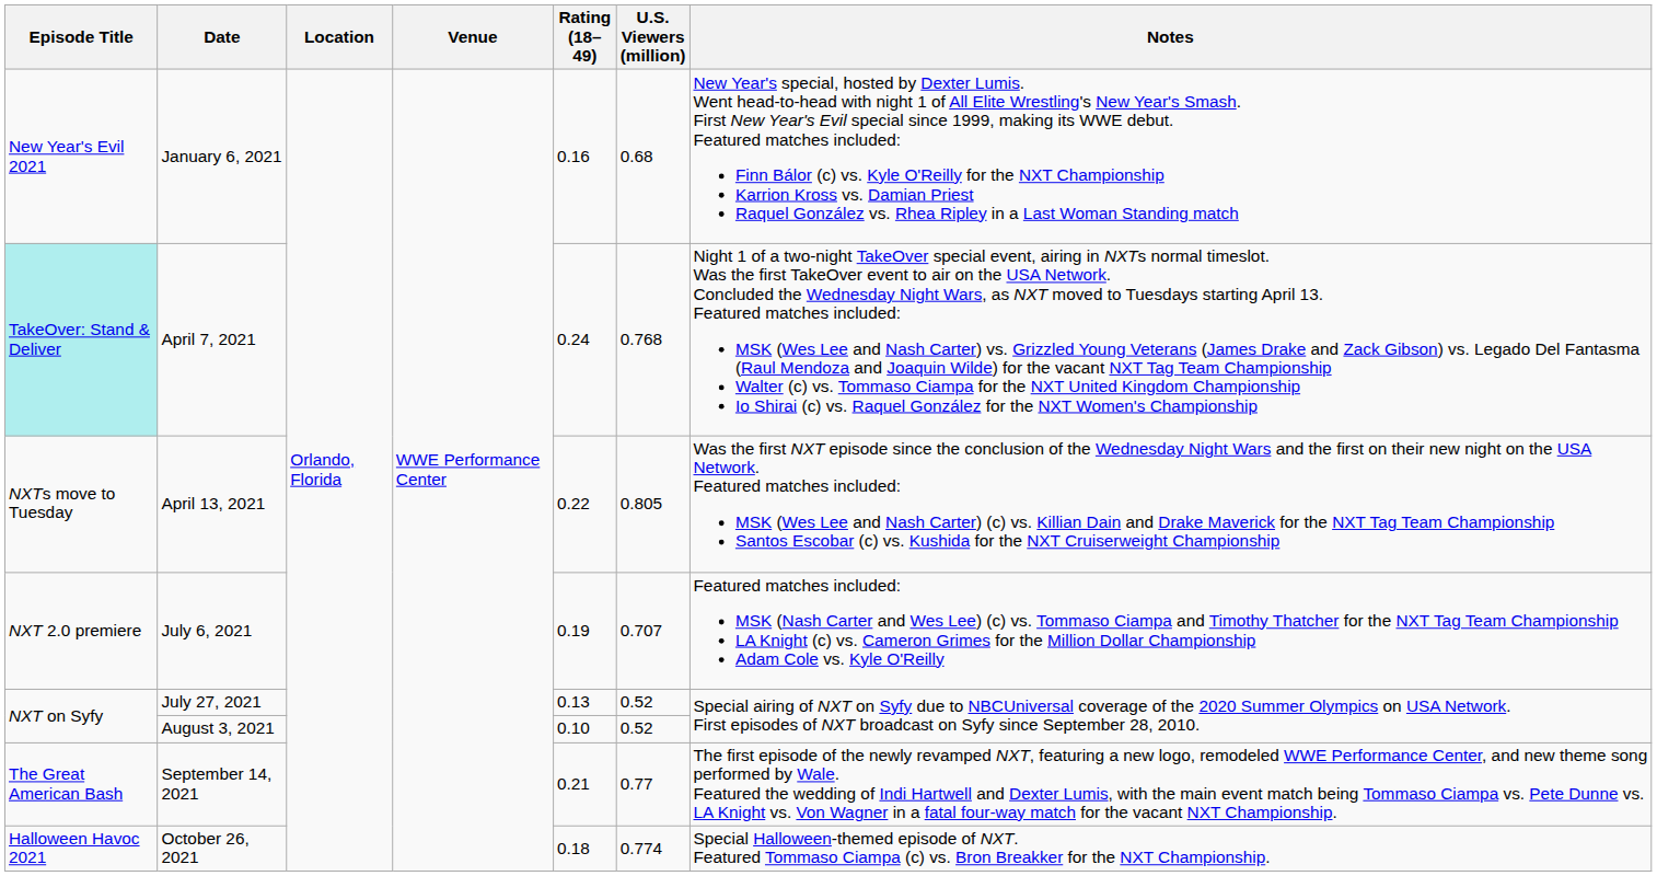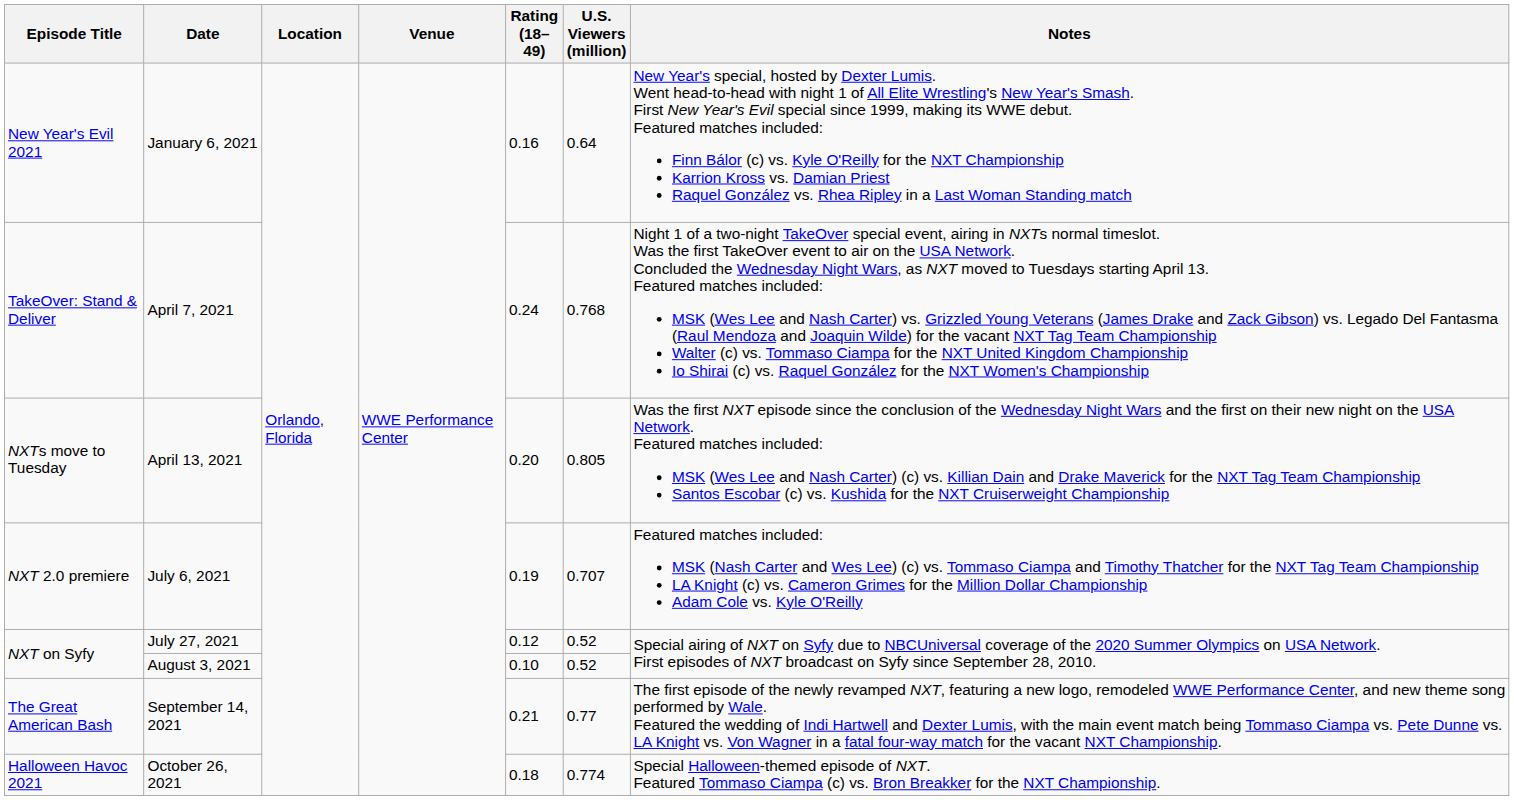January 6, 2021 | U.S. Viewers (million): 0.68 -> 0.64
April 7, 2021 | Episode Title: paleturquoise background -> no background
April 13, 2021 | Rating (18–49): 0.22 -> 0.20
July 27, 2021 | Rating (18–49): 0.13 -> 0.12
